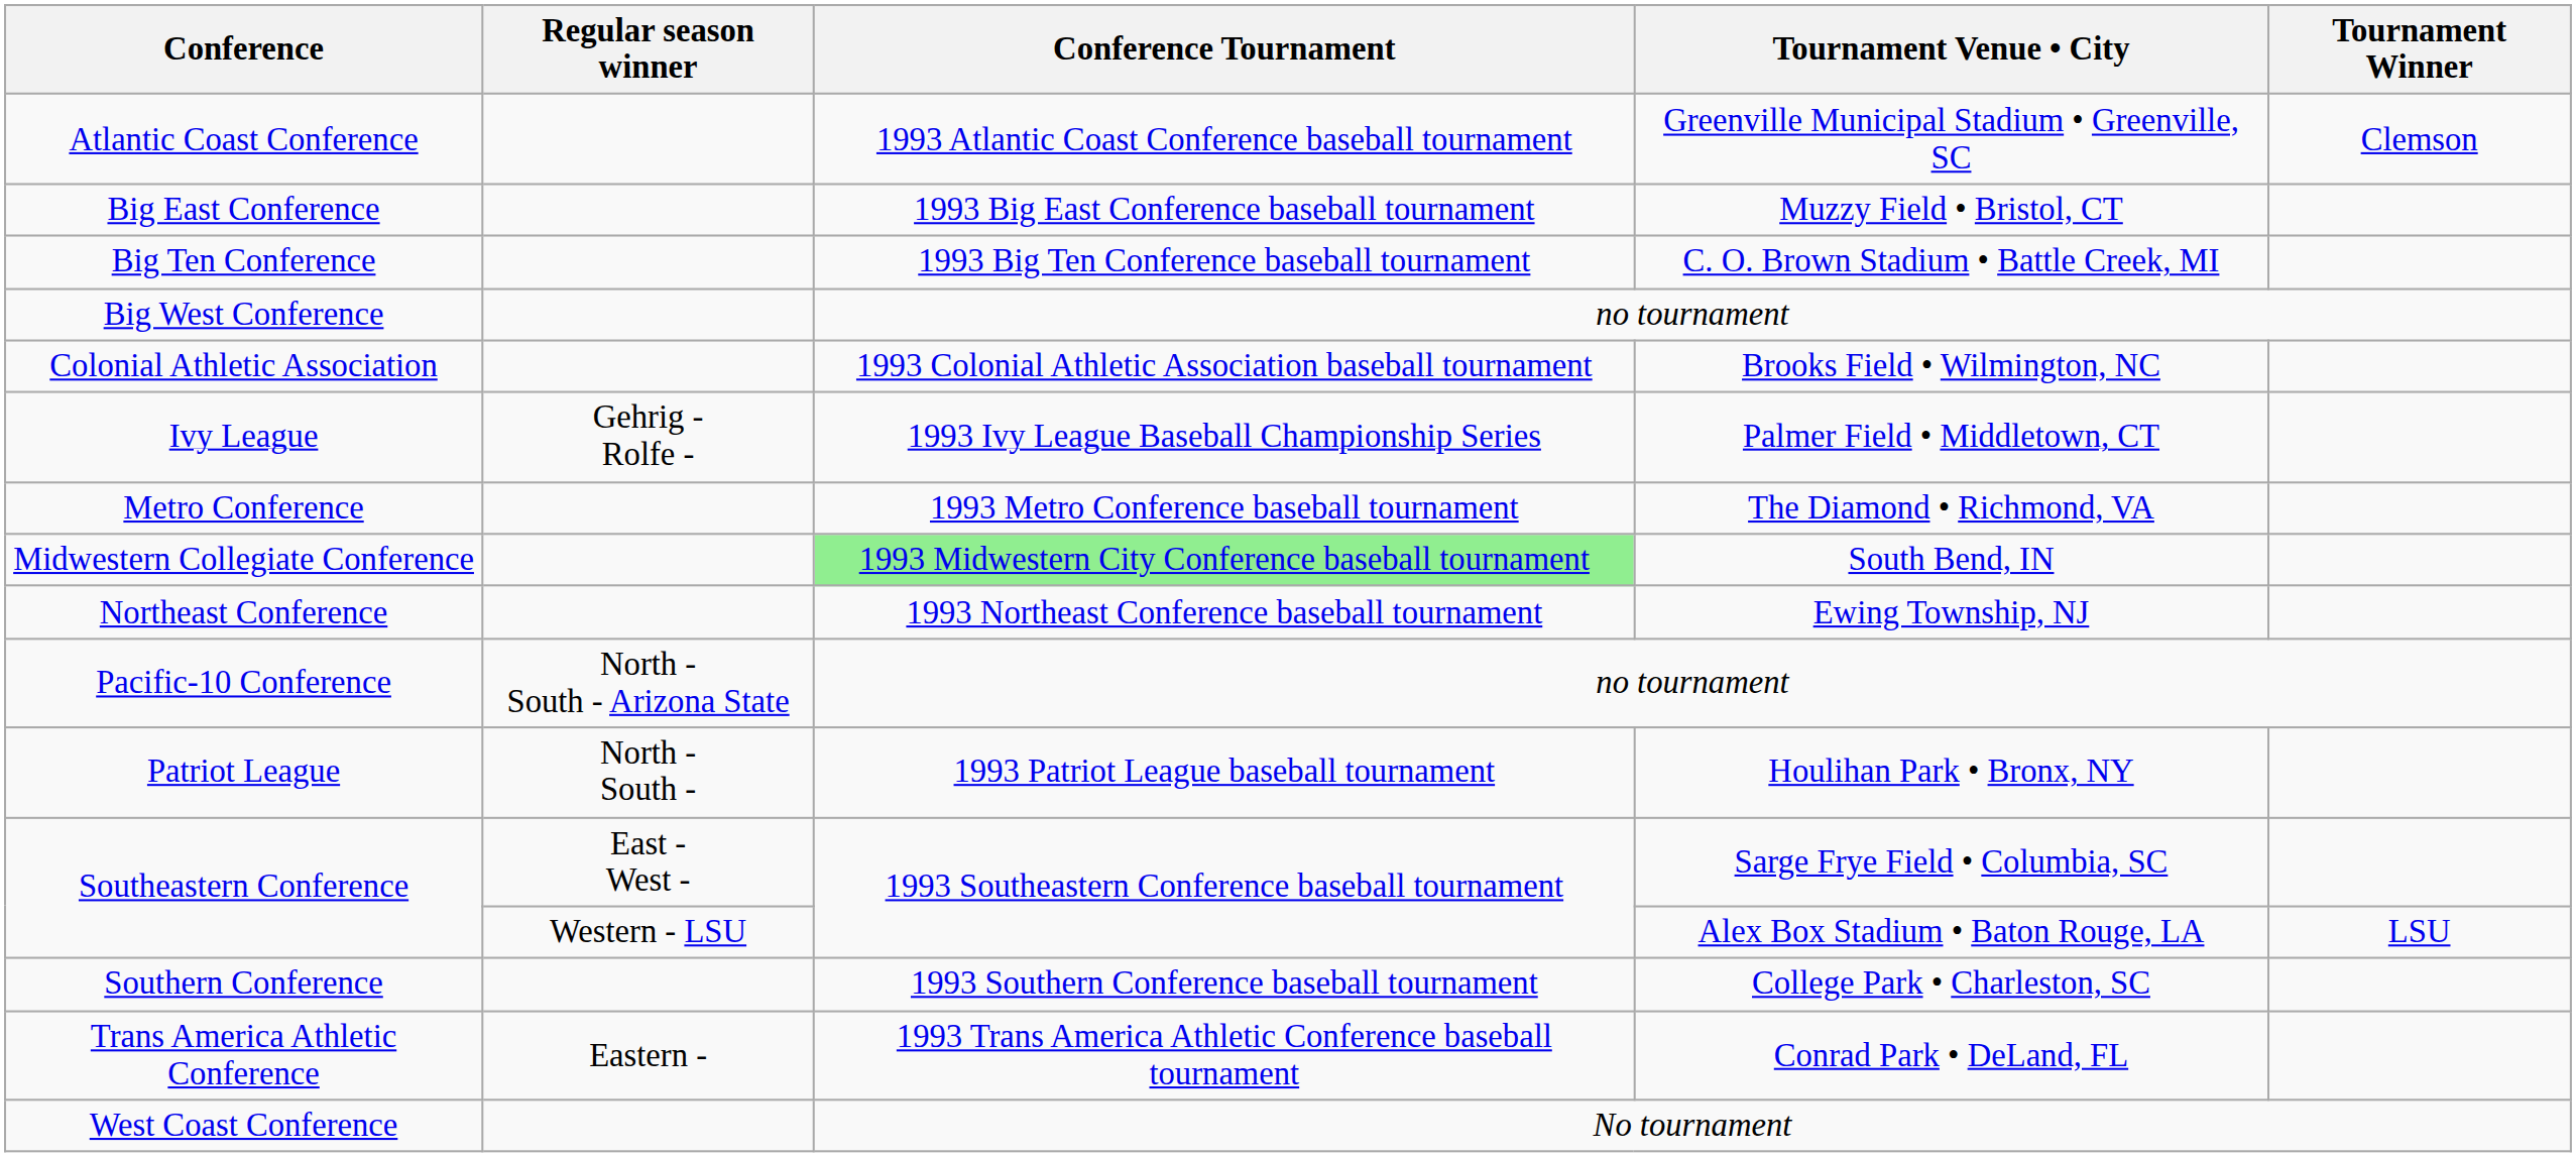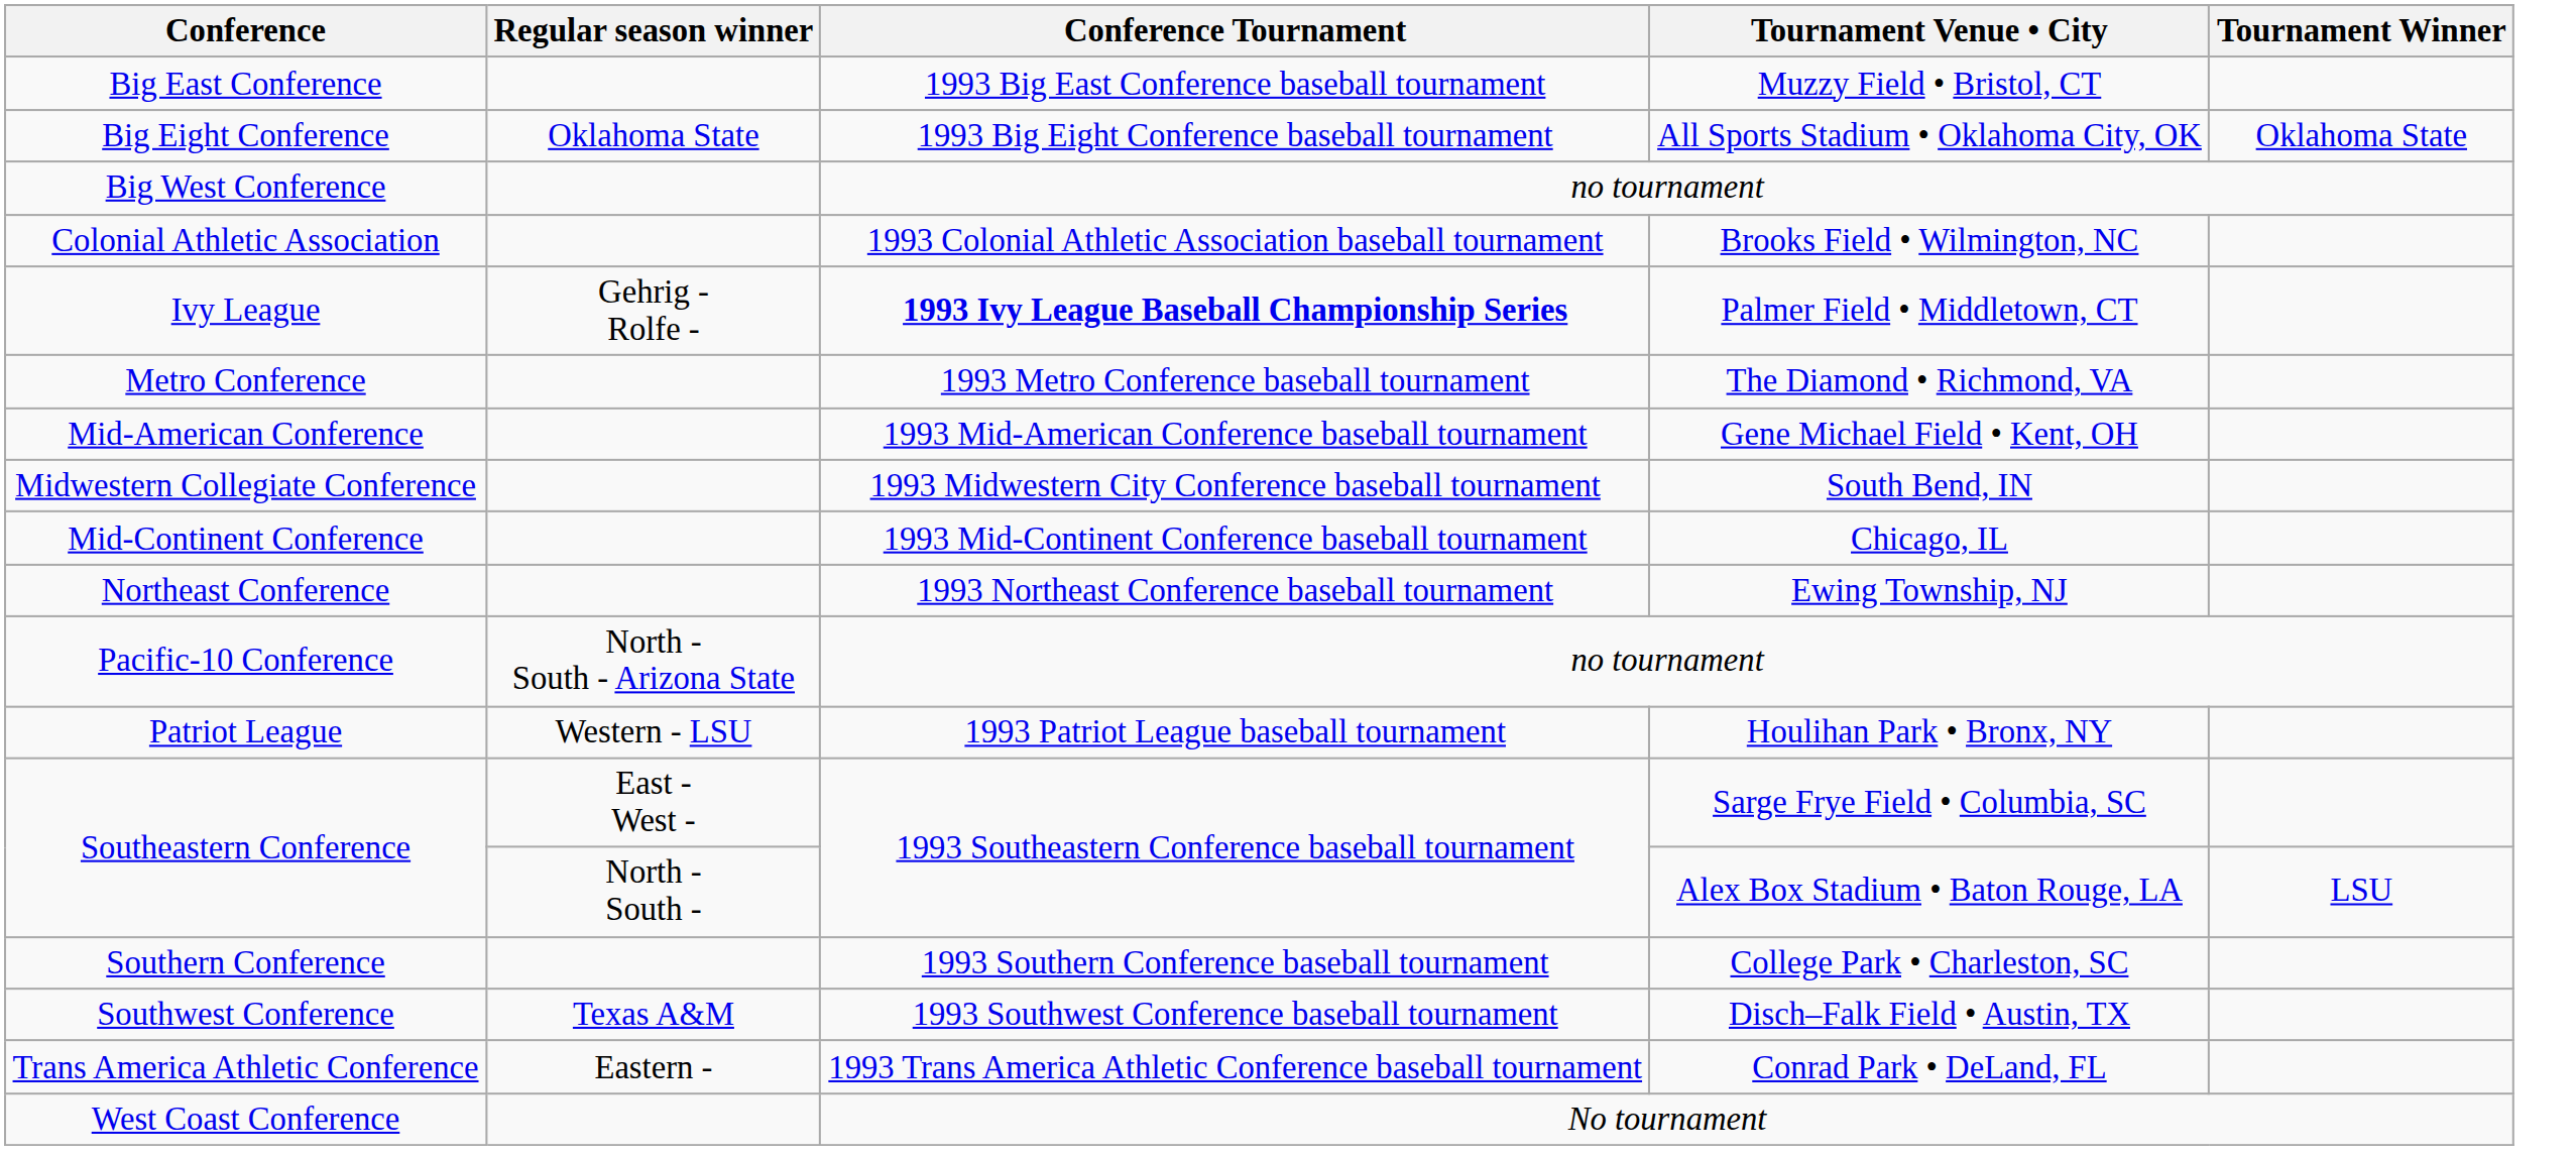- row: Atlantic Coast Conference | 1993 Atlantic Coast Conference baseball tournament | Greenville Municipal Stadium • Greenville, SC | Clemson
+ row: Big Eight Conference | Oklahoma State | 1993 Big Eight Conference baseball tournament | All Sports Stadium • Oklahoma City, OK | Oklahoma State
- row: Big Ten Conference | 1993 Big Ten Conference baseball tournament | C. O. Brown Stadium • Battle Creek, MI
Ivy League | Conference Tournament: normal -> bold
+ row: Mid-American Conference | 1993 Mid-American Conference baseball tournament | Gene Michael Field • Kent, OH
Midwestern Collegiate Conference | Conference Tournament: lightgreen background -> no background
+ row: Mid-Continent Conference | 1993 Mid-Continent Conference baseball tournament | Chicago, IL
Patriot League | Regular season winner: North - South - -> Western - LSU
Southeastern Conference / Alex Box Stadium • Baton Rouge, LA | Regular season winner: Western - LSU -> North - South -
+ row: Southwest Conference | Texas A&M | 1993 Southwest Conference baseball tournament | Disch–Falk Field • Austin, TX
